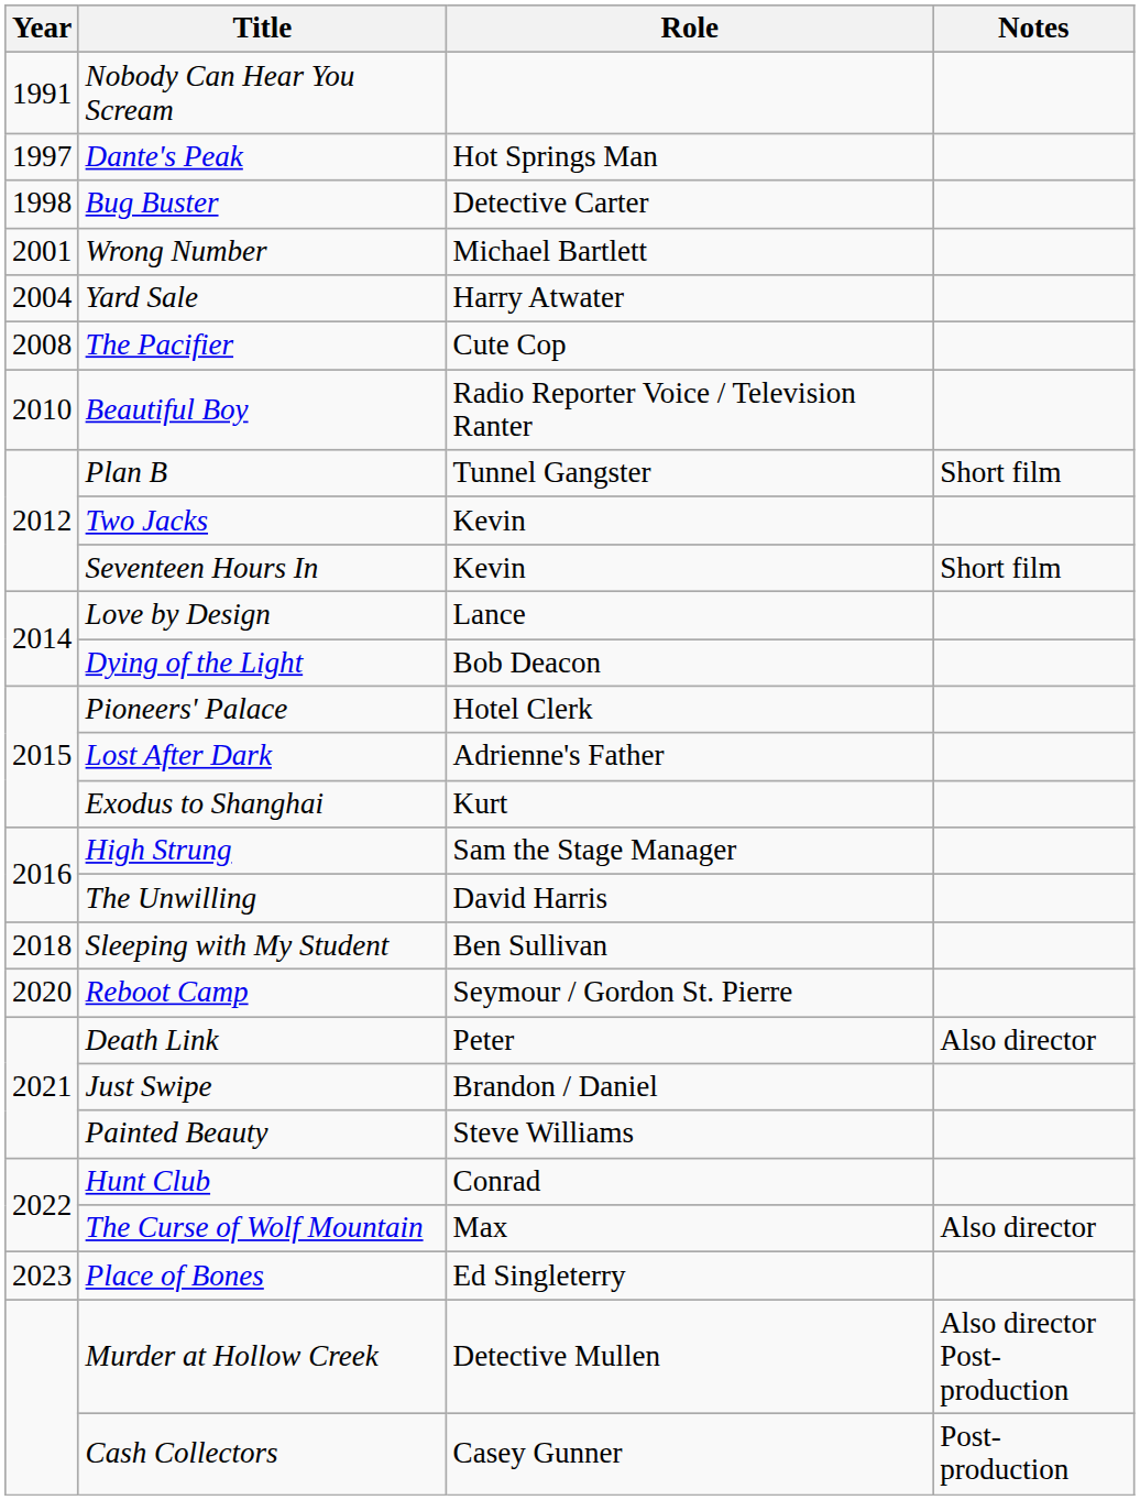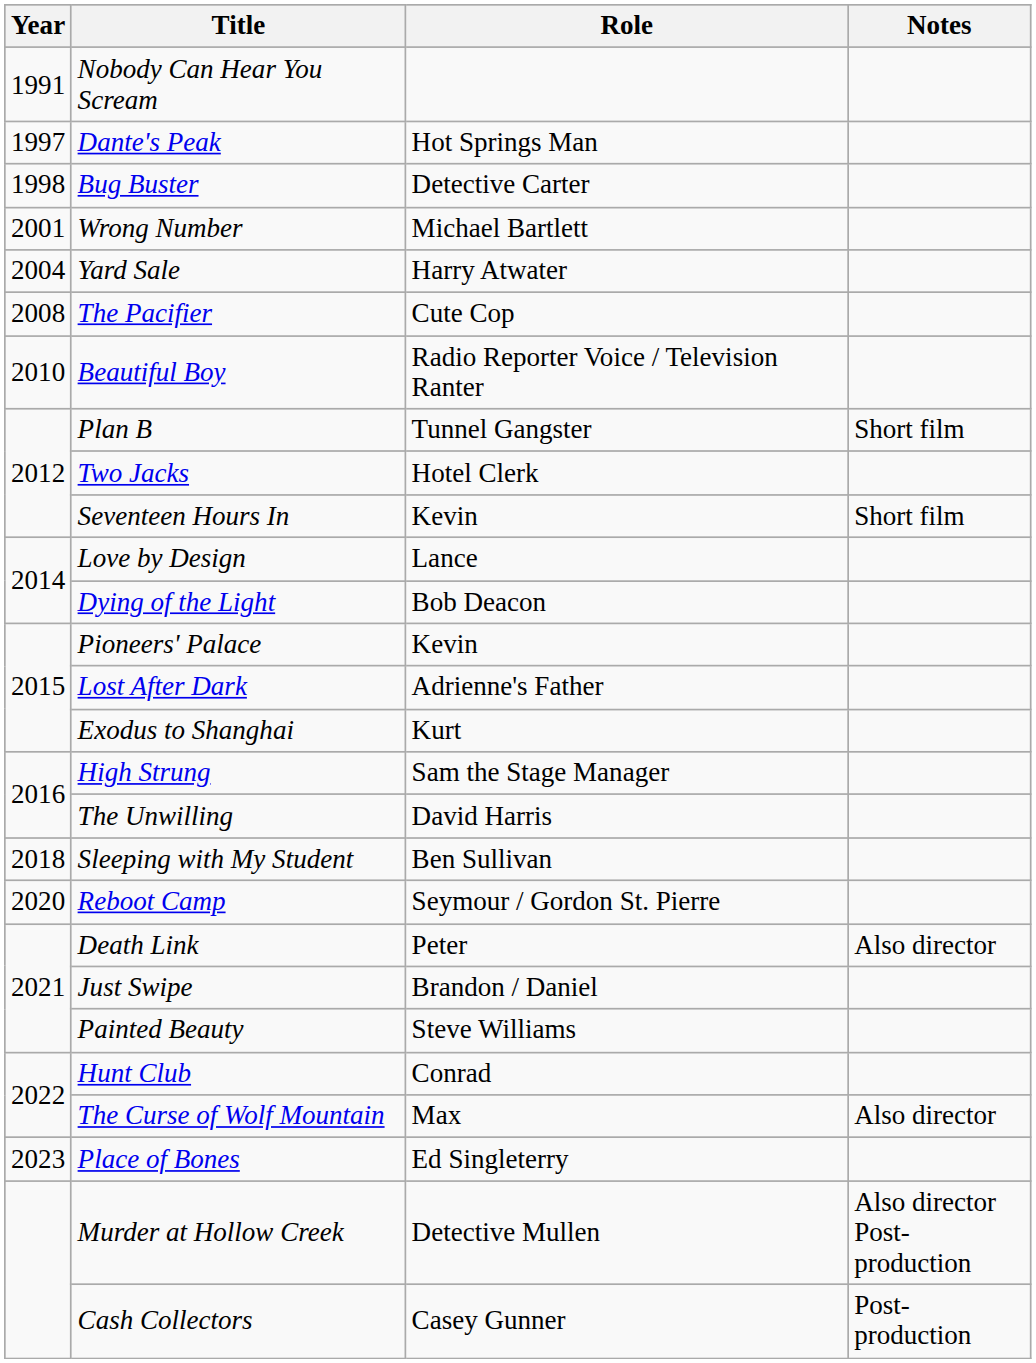Two Jacks | Role: Kevin -> Hotel Clerk
Pioneers' Palace | Role: Hotel Clerk -> Kevin
